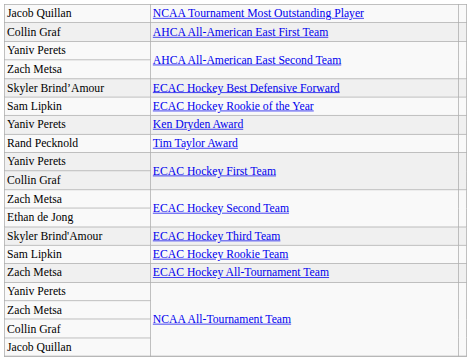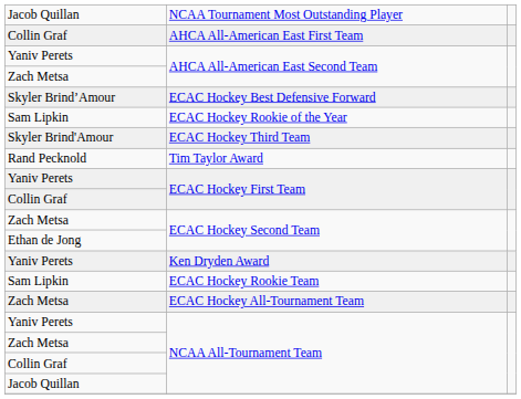rows swapped: Ken Dryden Award <-> ECAC Hockey Third Team
